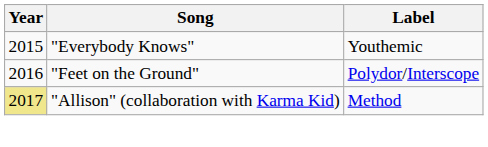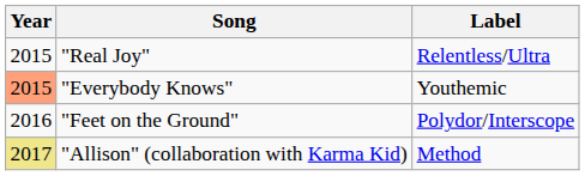+ row: 2015 | "Real Joy" | Relentless/Ultra
"Everybody Knows" | Year: no background -> lightsalmon background
